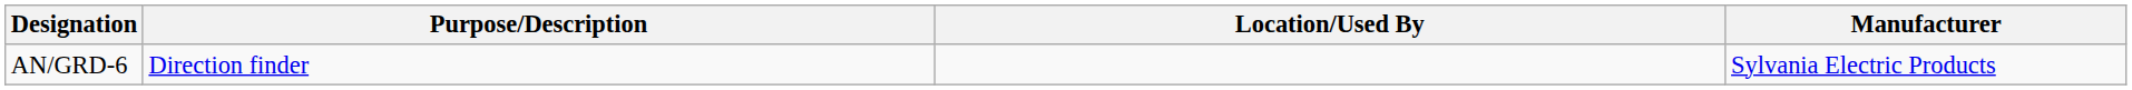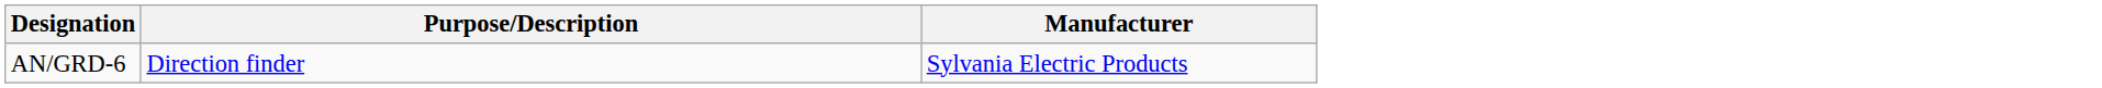- column: Location/Used By
